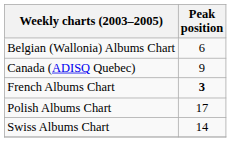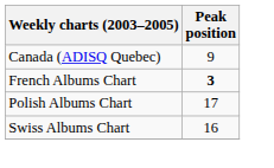- row: Belgian (Wallonia) Albums Chart | 6
Swiss Albums Chart | Peak position: 14 -> 16
